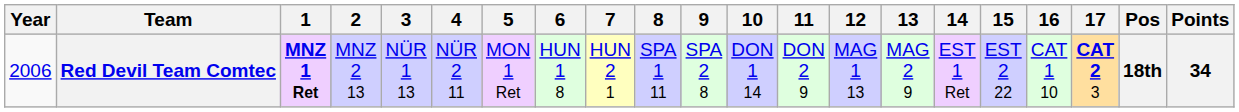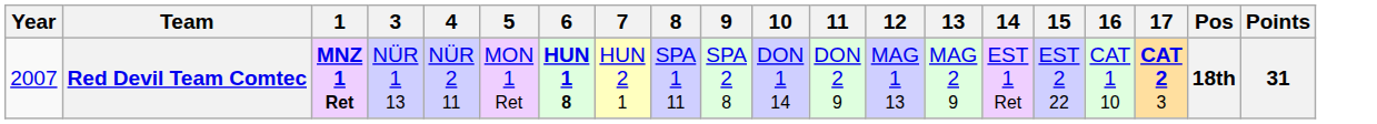- column: 2 | MNZ 2 13
Red Devil Team Comtec | Year: 2006 -> 2007
Red Devil Team Comtec | 6: normal -> bold
Red Devil Team Comtec | Points: 34 -> 31
